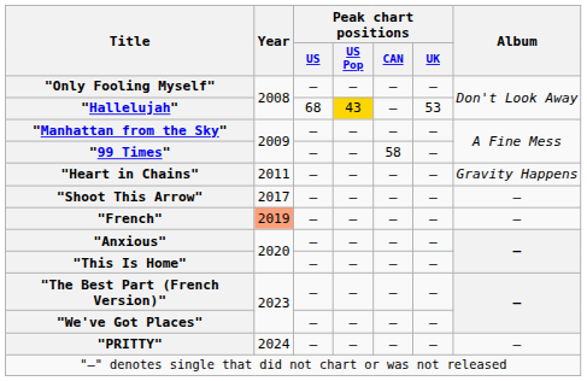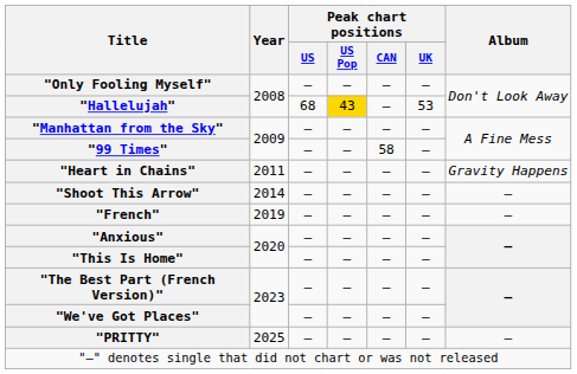"Shoot This Arrow" | Year: 2017 -> 2014
"French" | Year: lightsalmon background -> no background
"PRITTY" | Year: 2024 -> 2025
